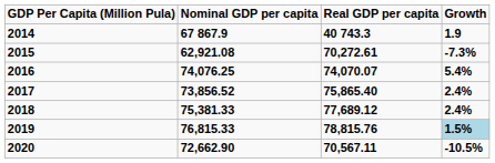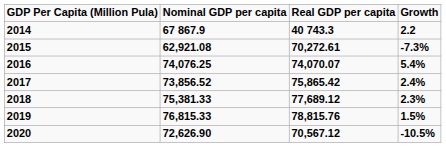2014 | Growth: 1.9 -> 2.2
2017 | Real GDP per capita: 75,865.40 -> 75,865.42
2018 | Growth: 2.4% -> 2.3%
2019 | Growth: lightblue background -> no background
2020 | Nominal GDP per capita: 72,662.90 -> 72,626.90
2020 | Real GDP per capita: 70,567.11 -> 70,567.12
